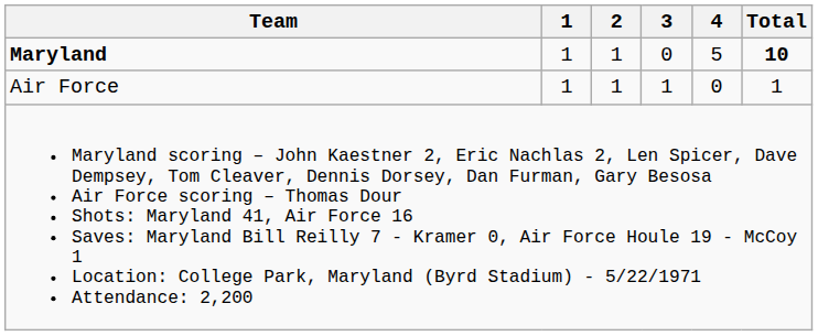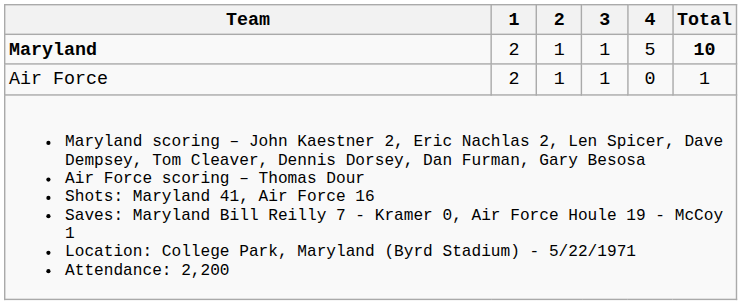Maryland | 1: 1 -> 2
Maryland | 3: 0 -> 1
Air Force | 1: 1 -> 2
